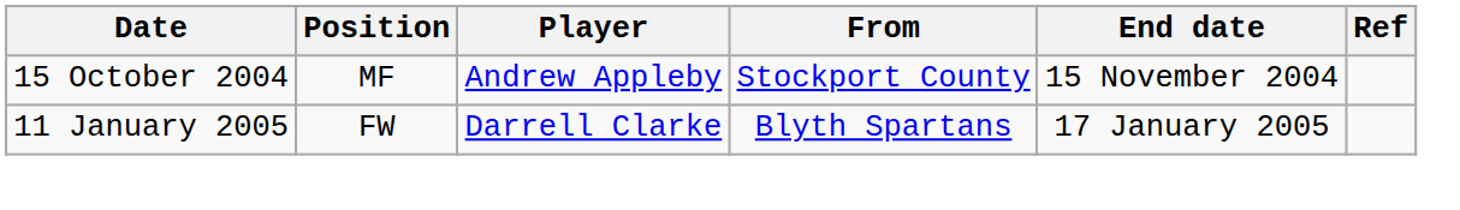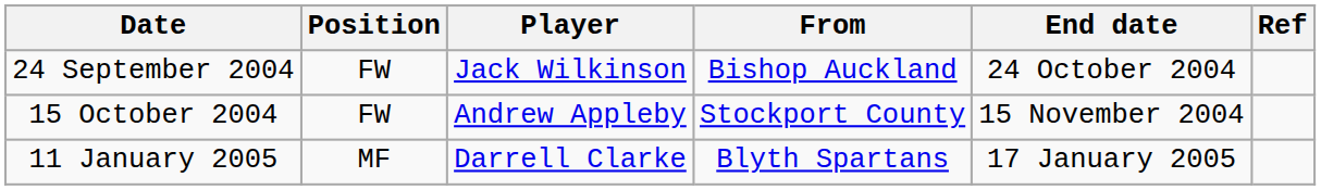+ row: 24 September 2004 | FW | Jack Wilkinson | Bishop Auckland | 24 October 2004
15 October 2004 | Position: MF -> FW
11 January 2005 | Position: FW -> MF
